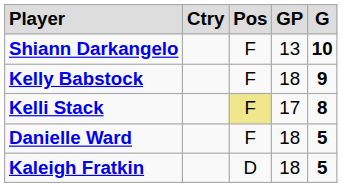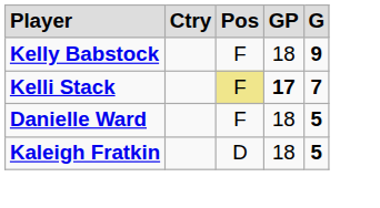- row: Shiann Darkangelo | F | 13 | 10
Kelli Stack | column 4: normal -> bold
Kelli Stack | column 5: 8 -> 7
